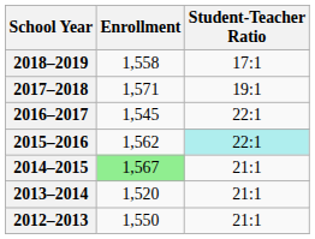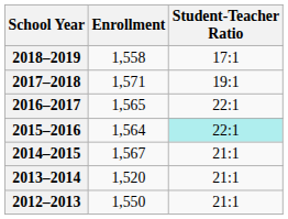2016–2017 | Enrollment: 1,545 -> 1,565
2015–2016 | Enrollment: 1,562 -> 1,564
2014–2015 | Enrollment: lightgreen background -> no background
